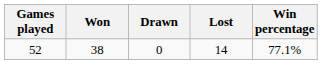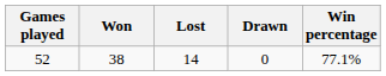columns swapped: Lost <-> Drawn
